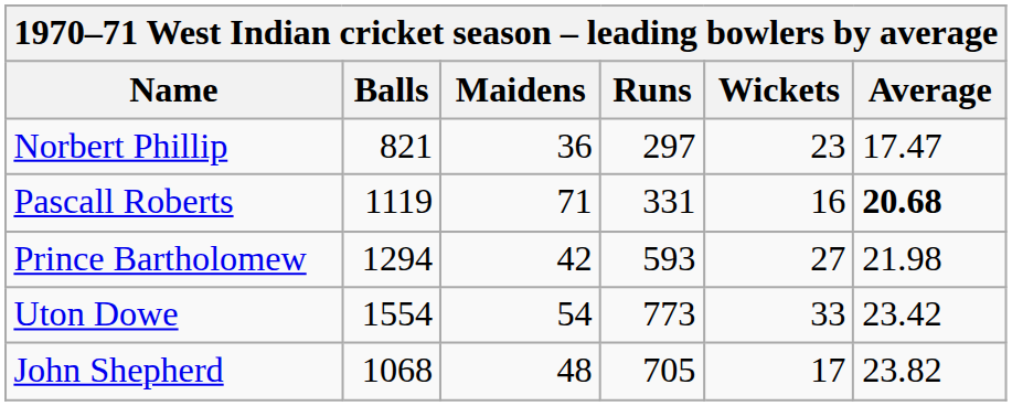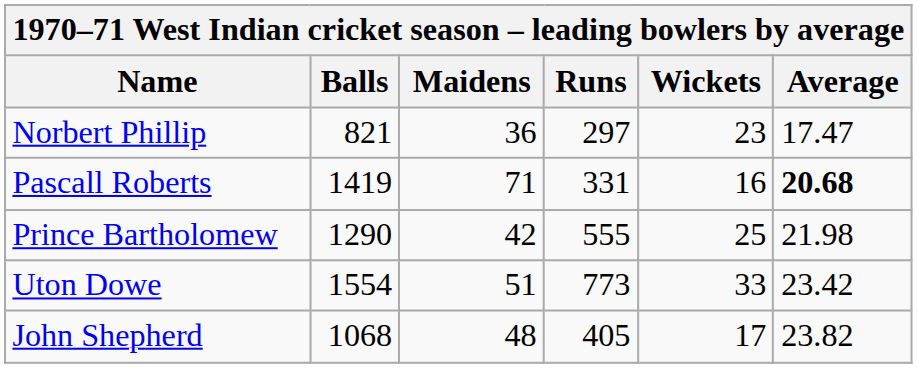Pascall Roberts | Balls: 1119 -> 1419
Prince Bartholomew | Balls: 1294 -> 1290
Prince Bartholomew | Runs: 593 -> 555
Prince Bartholomew | Wickets: 27 -> 25
Uton Dowe | Maidens: 54 -> 51
John Shepherd | Runs: 705 -> 405
